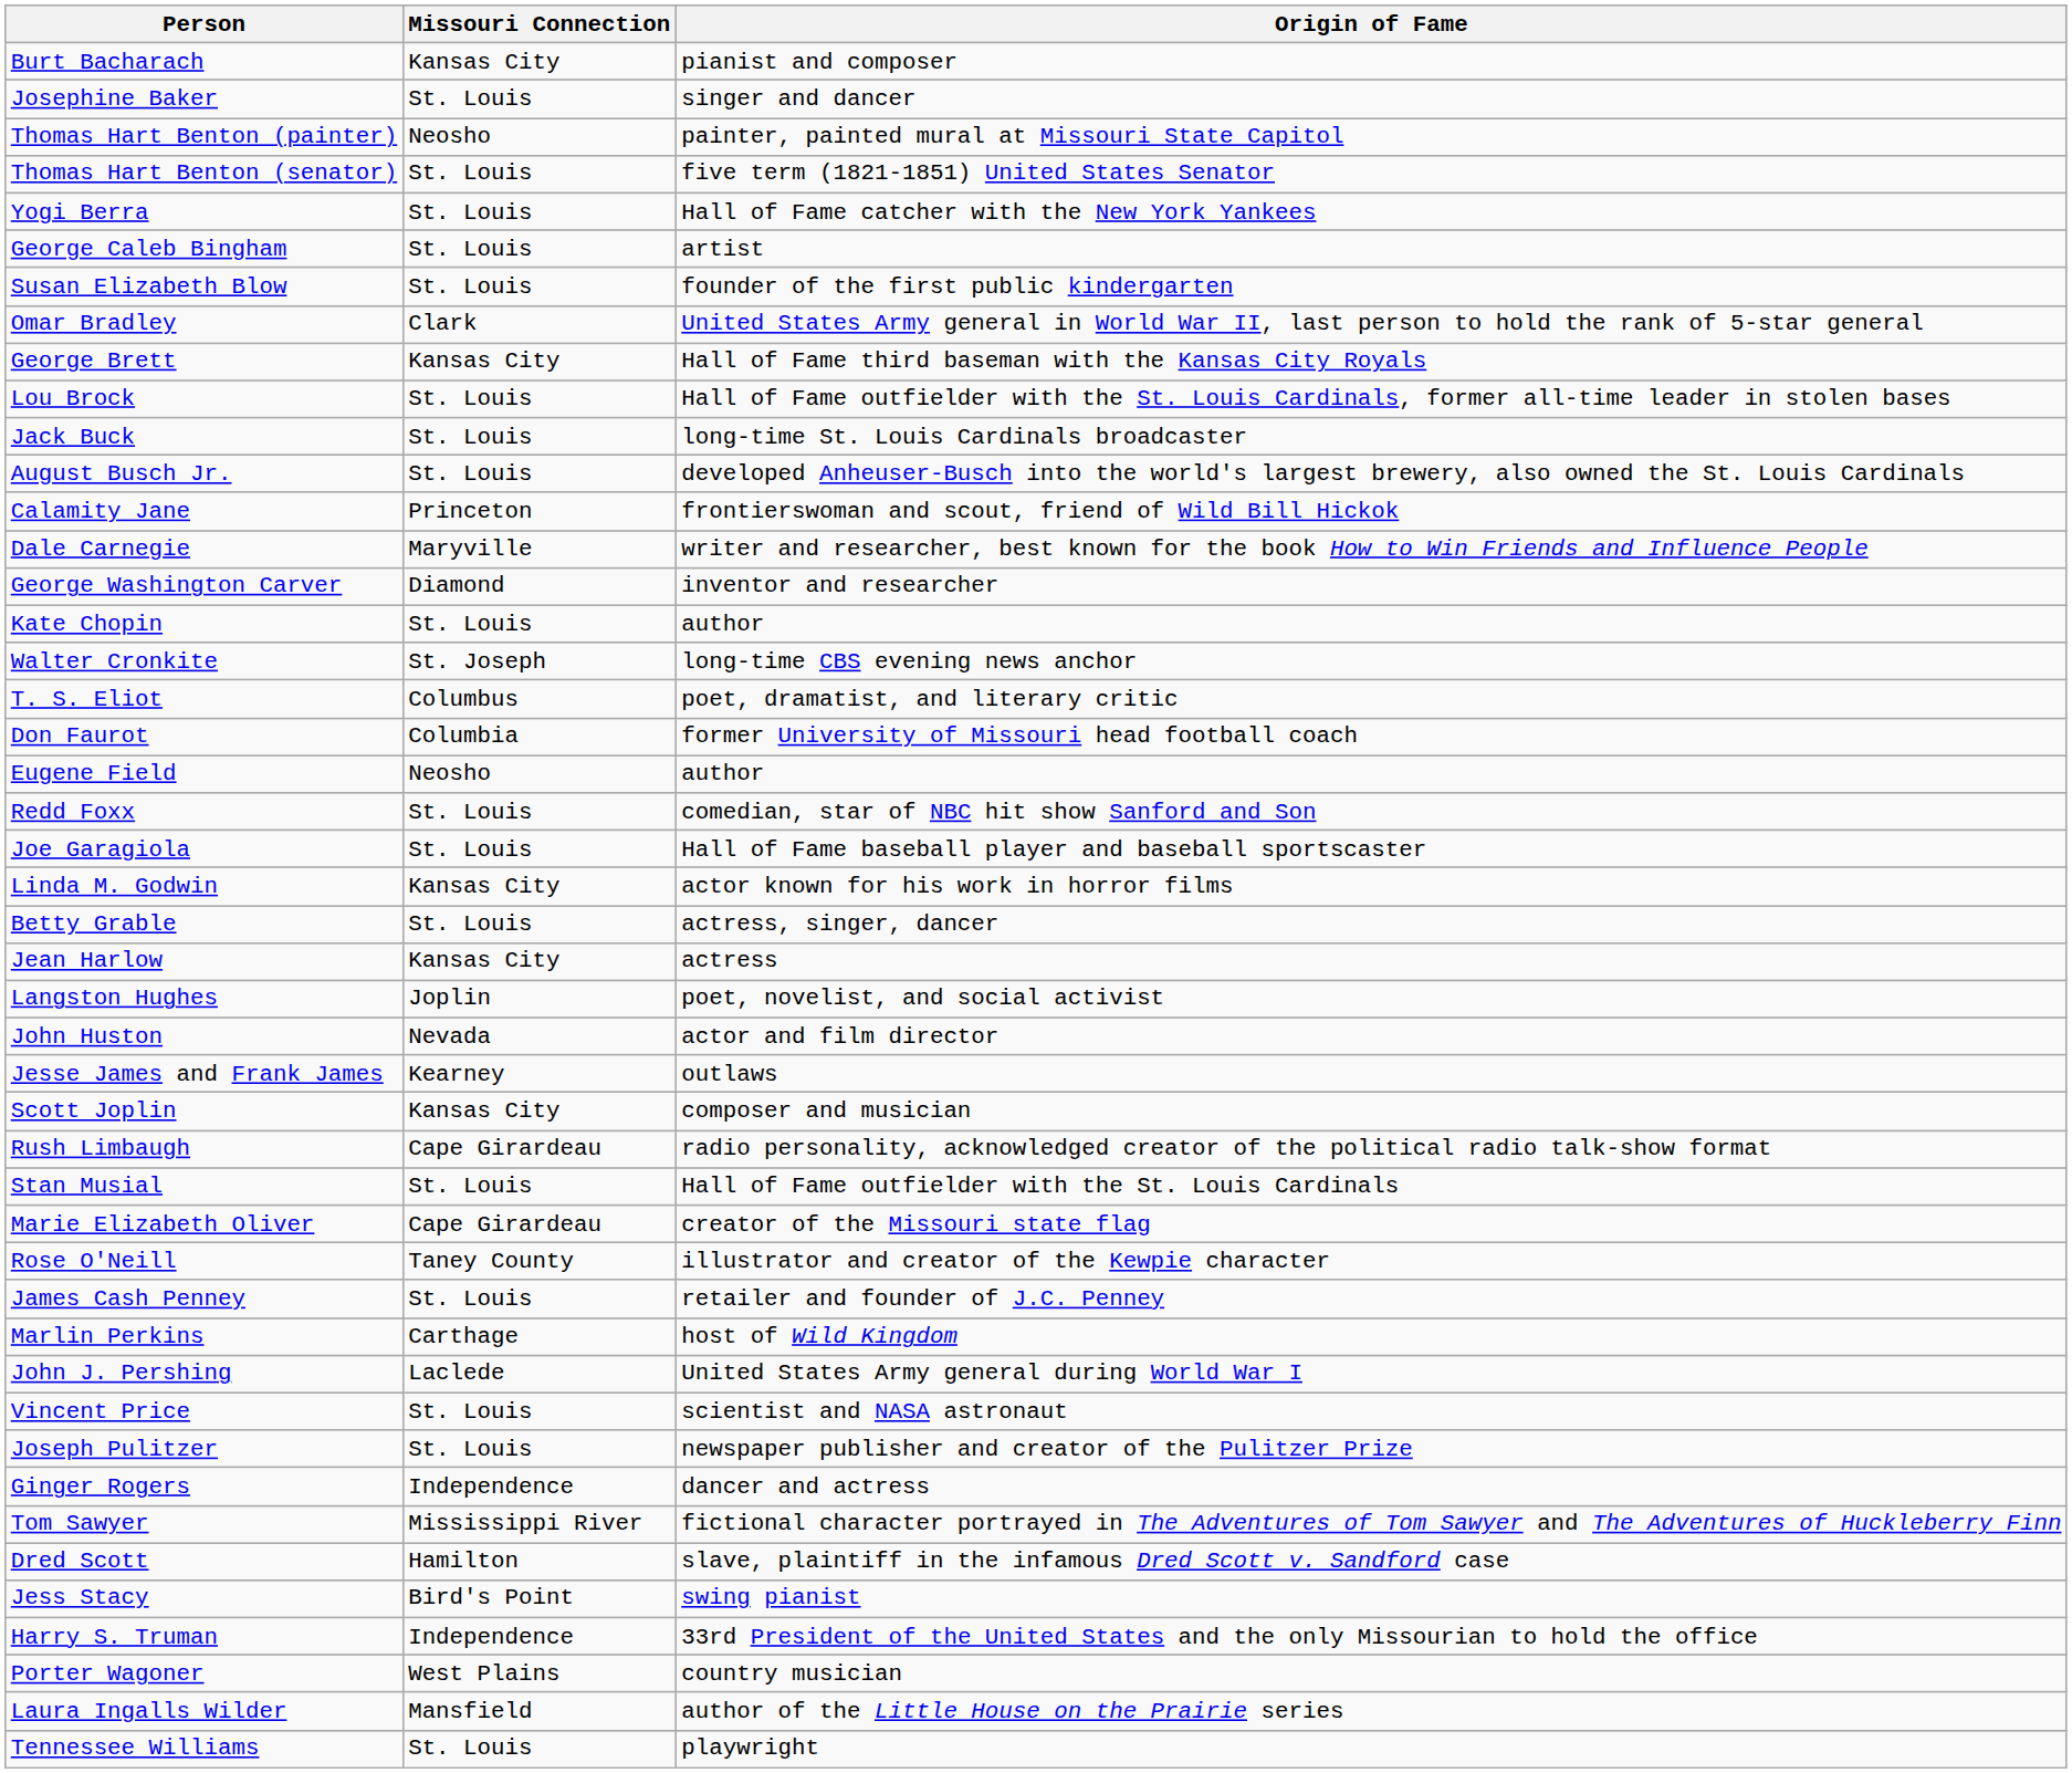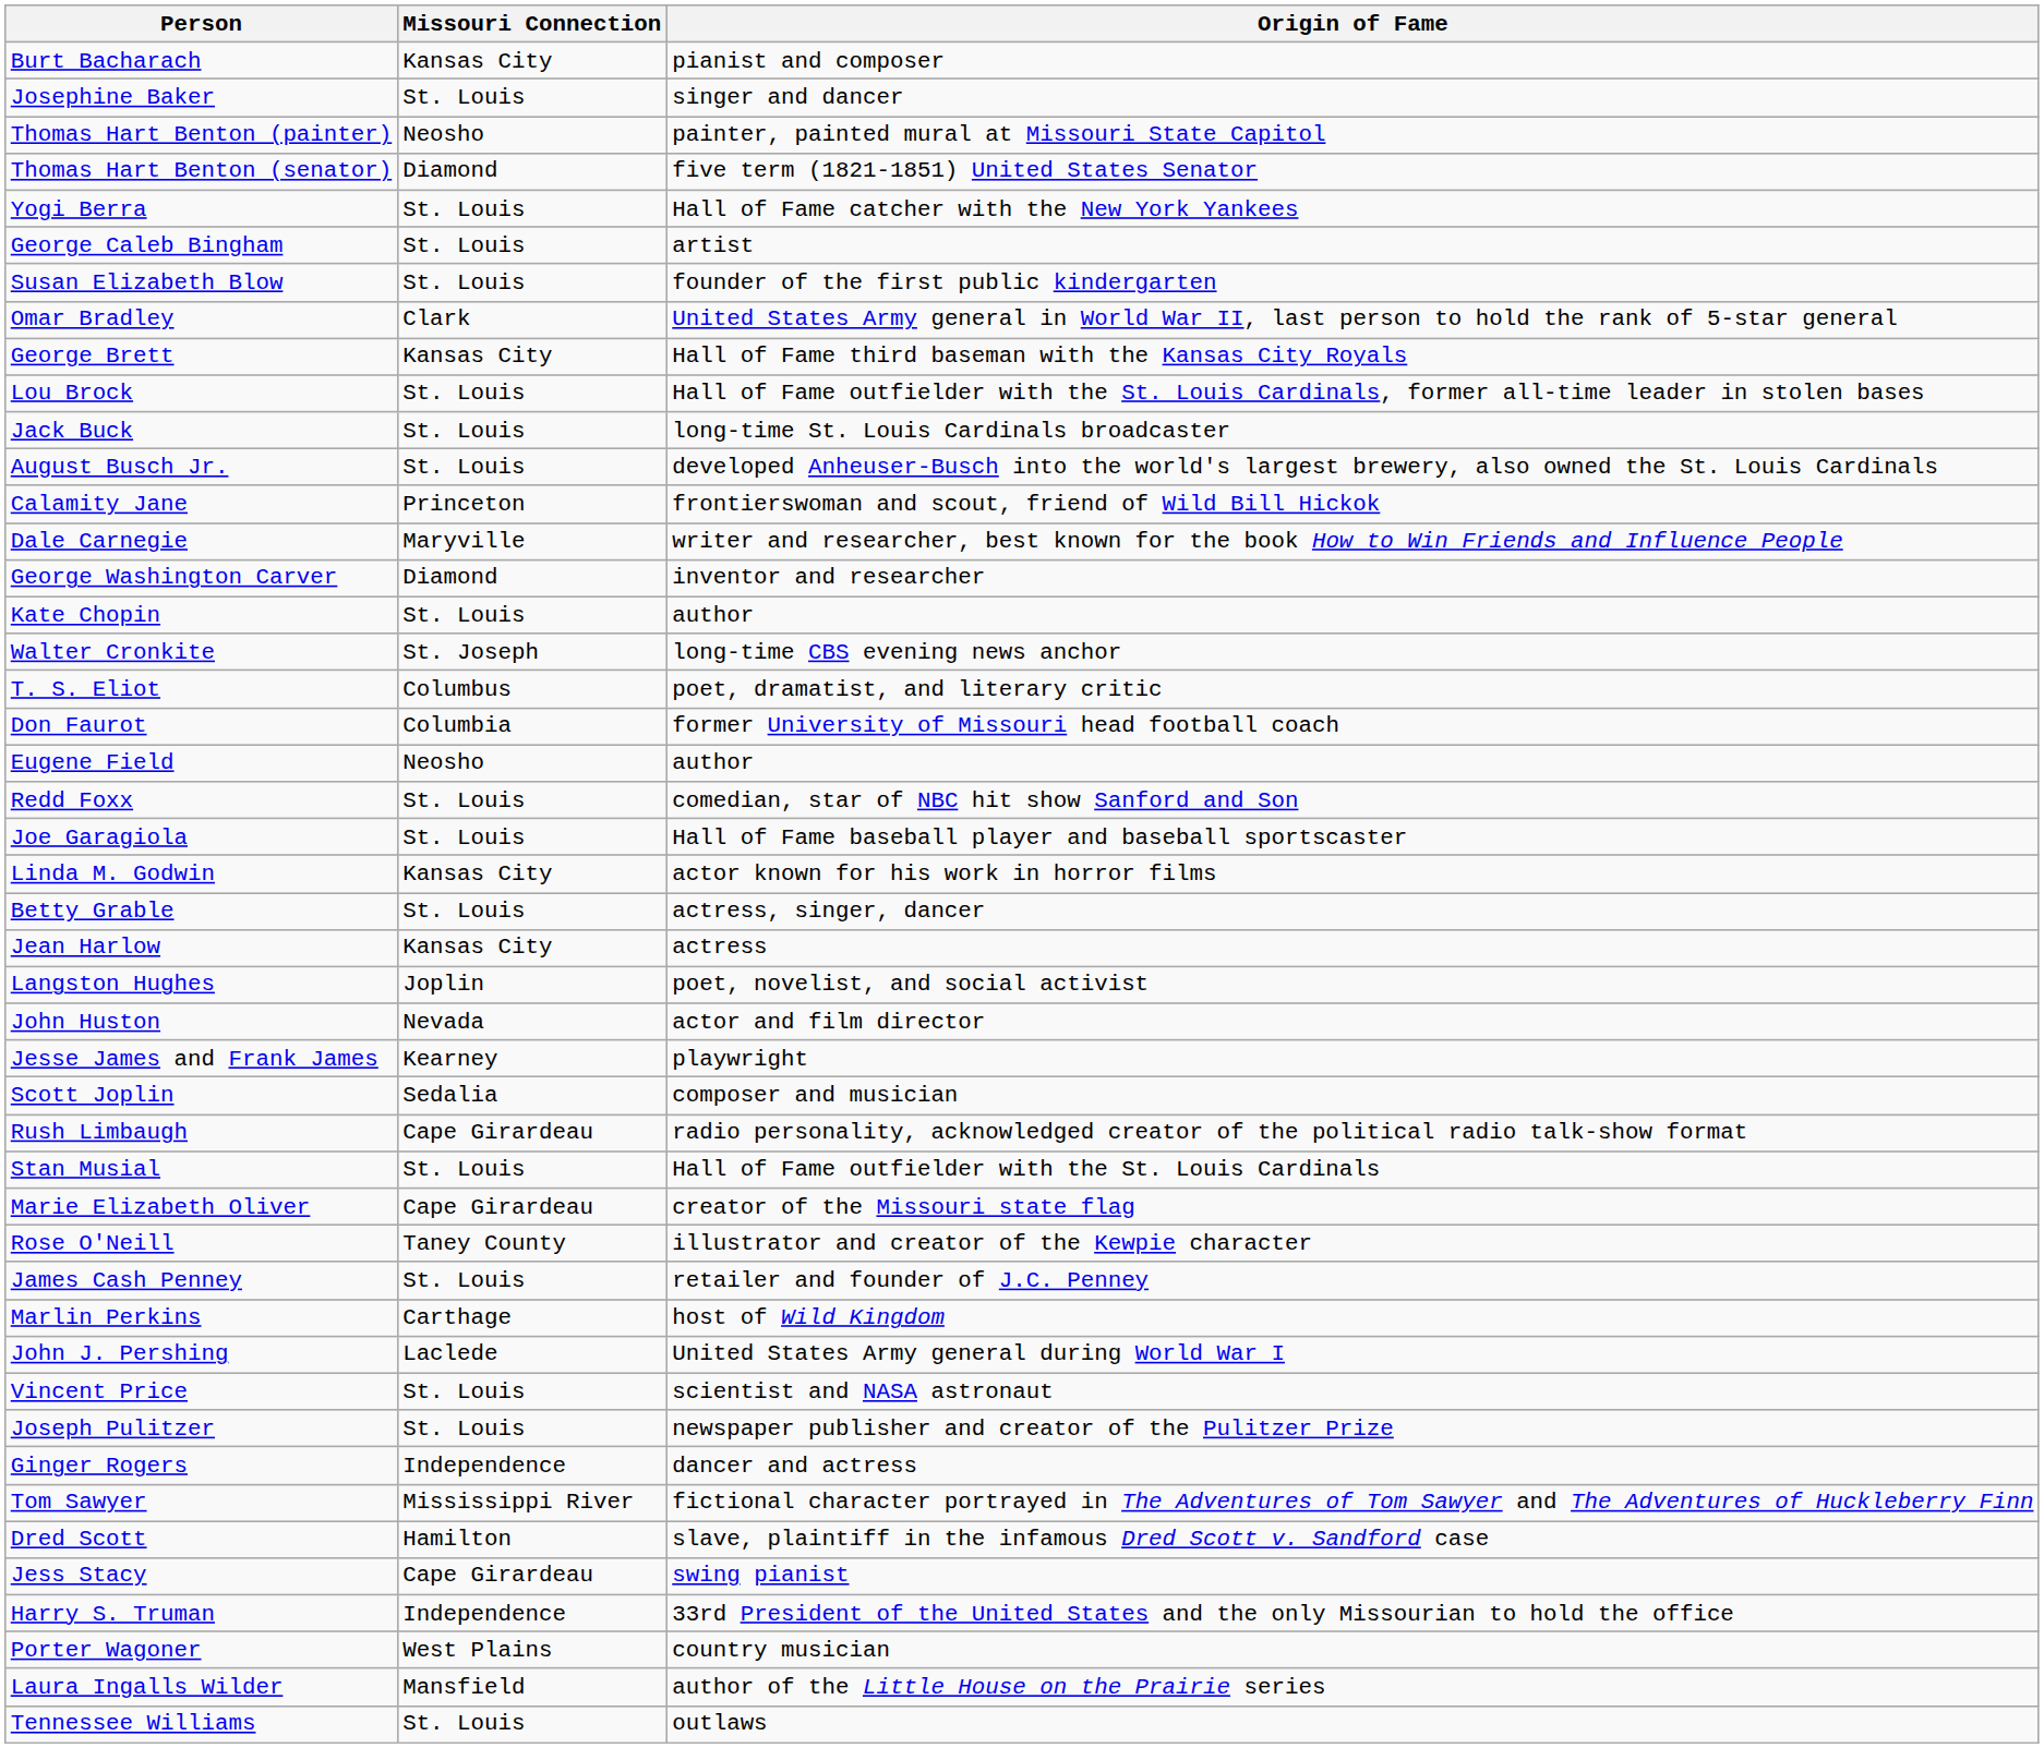Thomas Hart Benton (senator) | Missouri Connection: St. Louis -> Diamond
Jesse James and Frank James | Origin of Fame: outlaws -> playwright
Scott Joplin | Missouri Connection: Kansas City -> Sedalia
Jess Stacy | Missouri Connection: Bird's Point -> Cape Girardeau
Tennessee Williams | Origin of Fame: playwright -> outlaws
